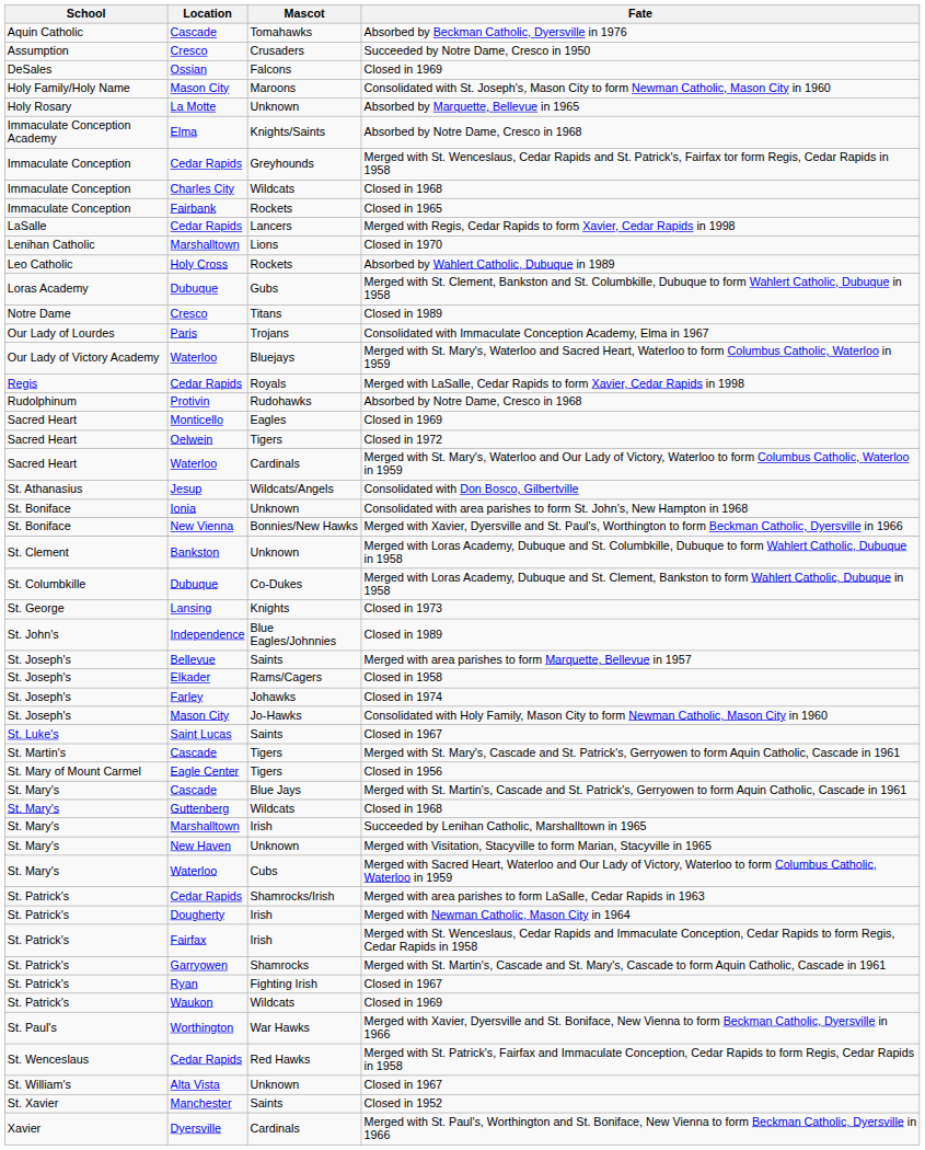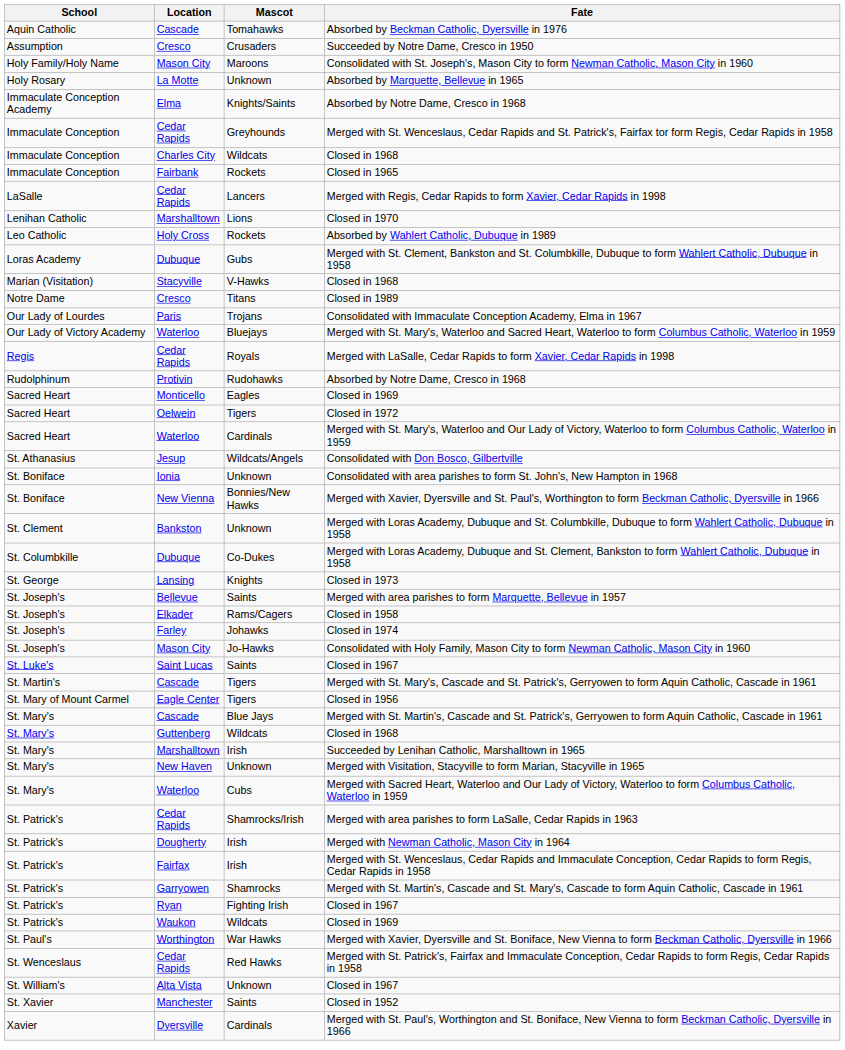- row: DeSales | Ossian | Falcons | Closed in 1969
+ row: Marian (Visitation) | Stacyville | V-Hawks | Closed in 1968
- row: St. John's | Independence | Blue Eagles/Johnnies | Closed in 1989
